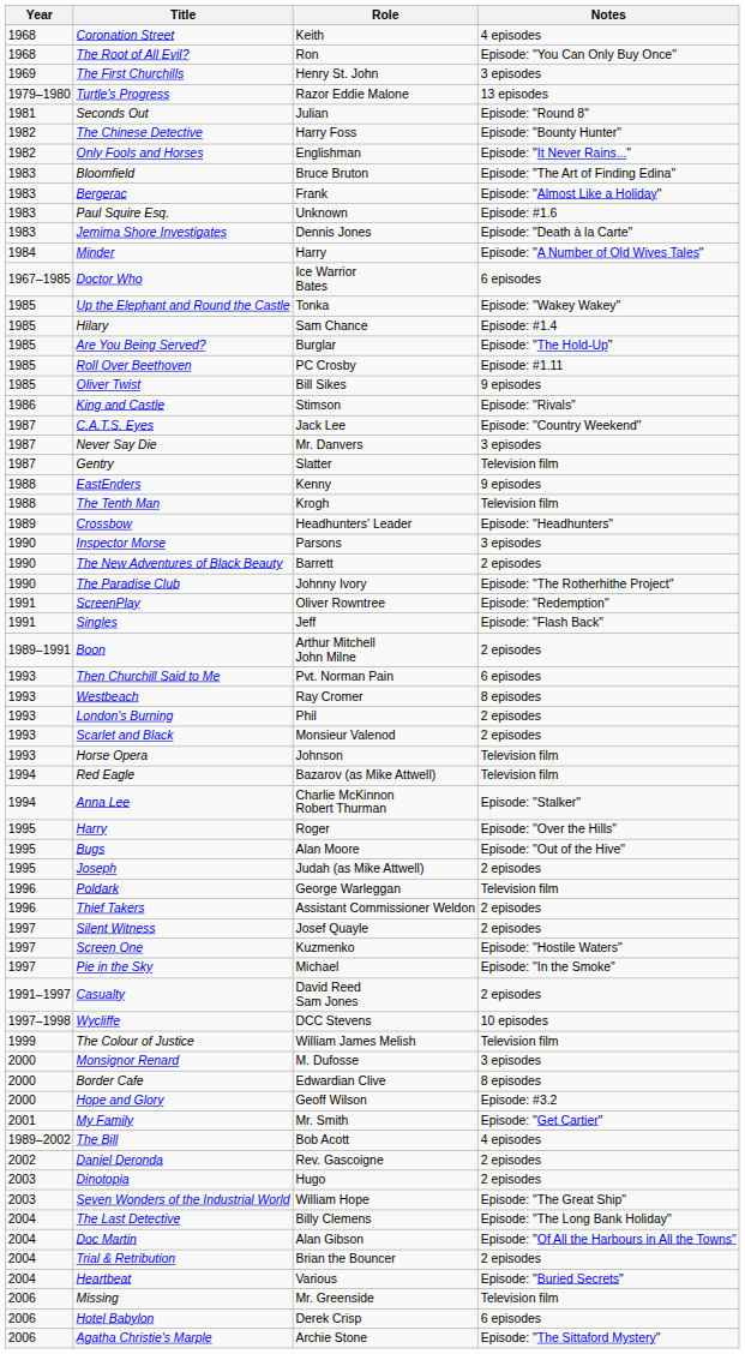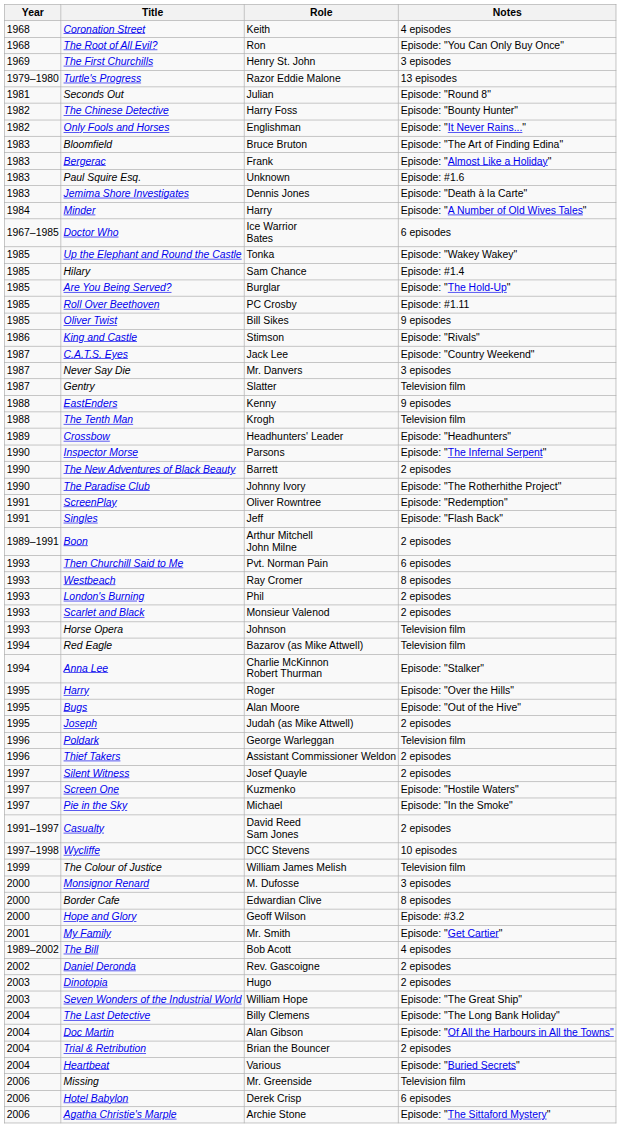Inspector Morse | Notes: 3 episodes -> Episode: "The Infernal Serpent"
